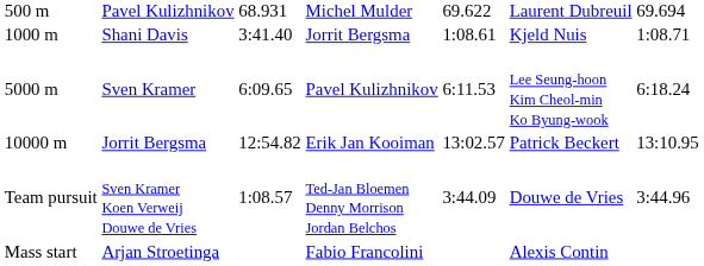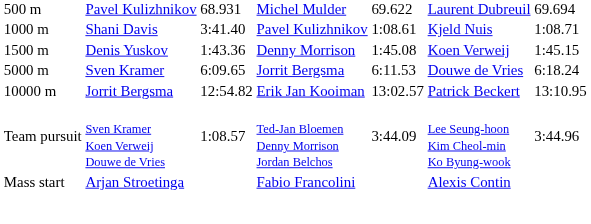Shani Davis | column 4: Jorrit Bergsma -> Pavel Kulizhnikov
+ row: 1500 m | Denis Yuskov | 1:43.36 | Denny Morrison | 1:45.08 | Koen Verweij | 1:45.15
Sven Kramer | column 4: Pavel Kulizhnikov -> Jorrit Bergsma
Sven Kramer | column 6: Lee Seung-hoon Kim Cheol-min Ko Byung-wook -> Douwe de Vries
Sven Kramer Koen Verweij Douwe de Vries | column 6: Douwe de Vries -> Lee Seung-hoon Kim Cheol-min Ko Byung-wook
